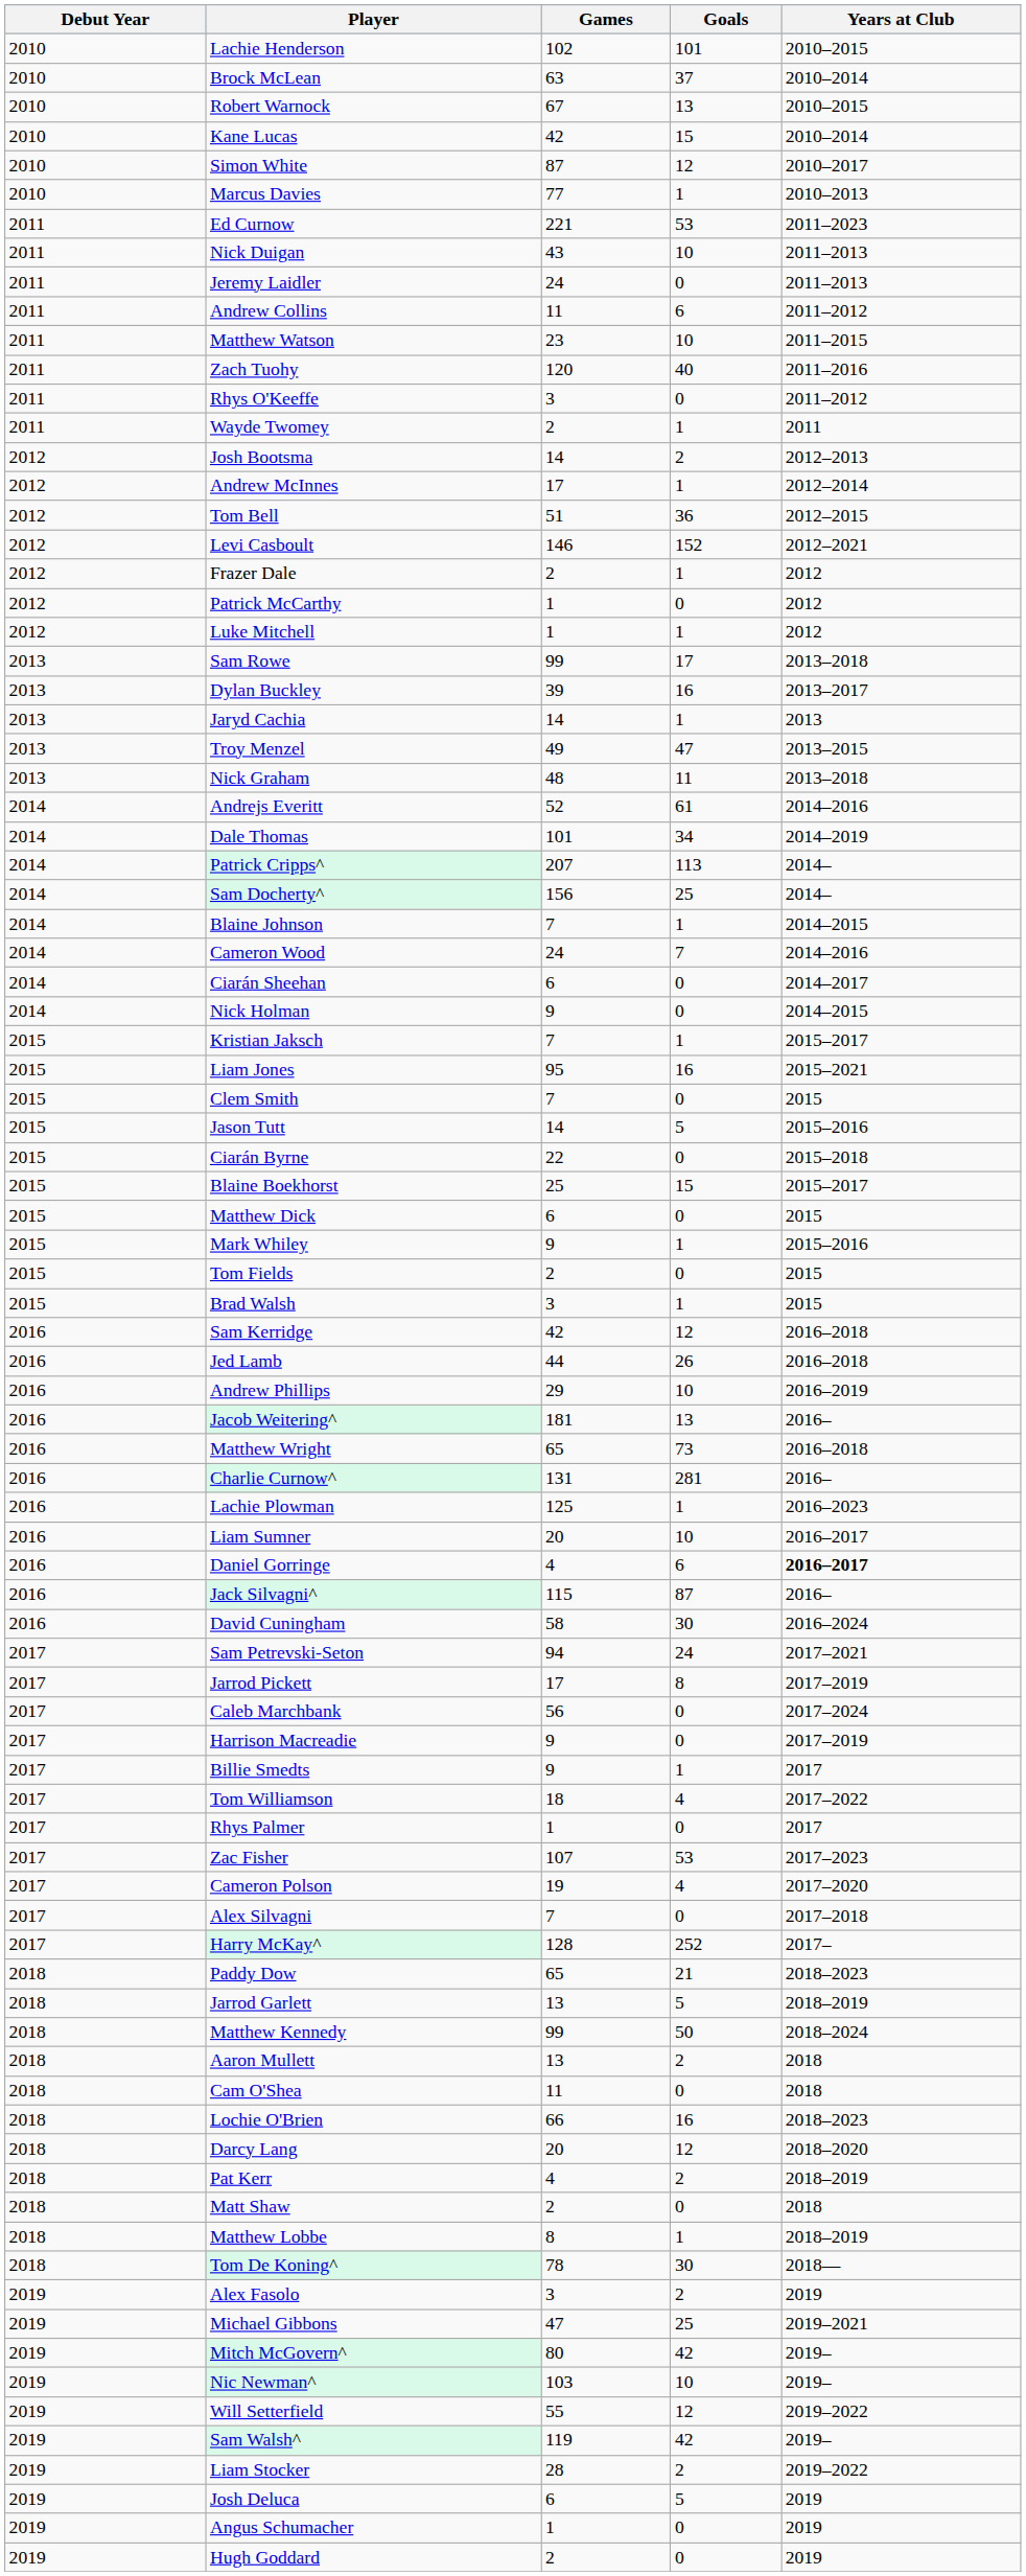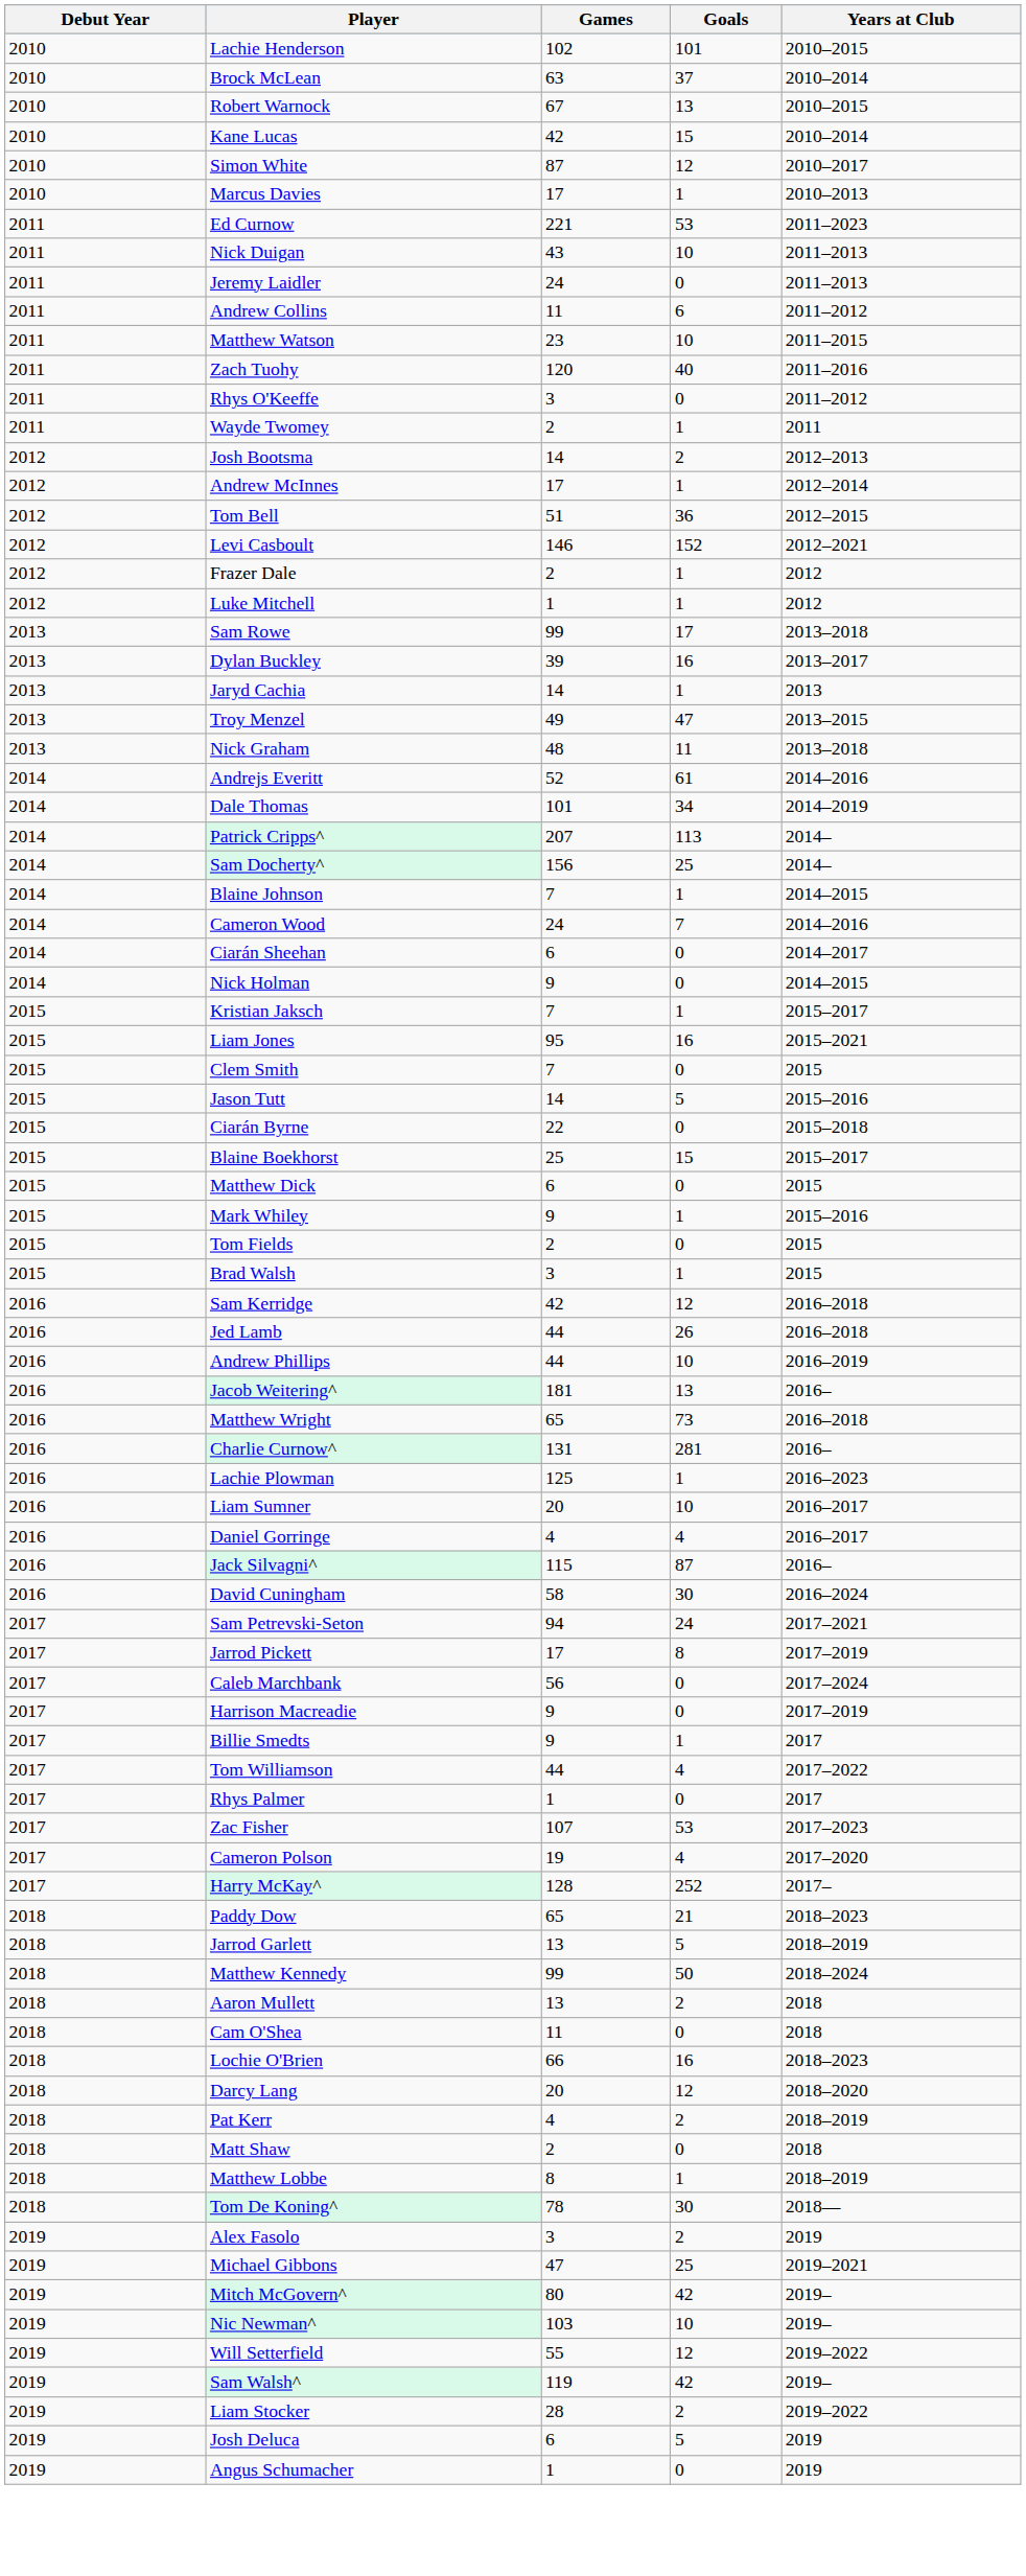Marcus Davies | Games: 77 -> 17
- row: 2012 | Patrick McCarthy | 1 | 0 | 2012
Andrew Phillips | Games: 29 -> 44
Daniel Gorringe | Goals: 6 -> 4
Daniel Gorringe | Years at Club: bold -> normal
Tom Williamson | Games: 18 -> 44
- row: 2017 | Alex Silvagni | 7 | 0 | 2017–2018
- row: 2019 | Hugh Goddard | 2 | 0 | 2019
